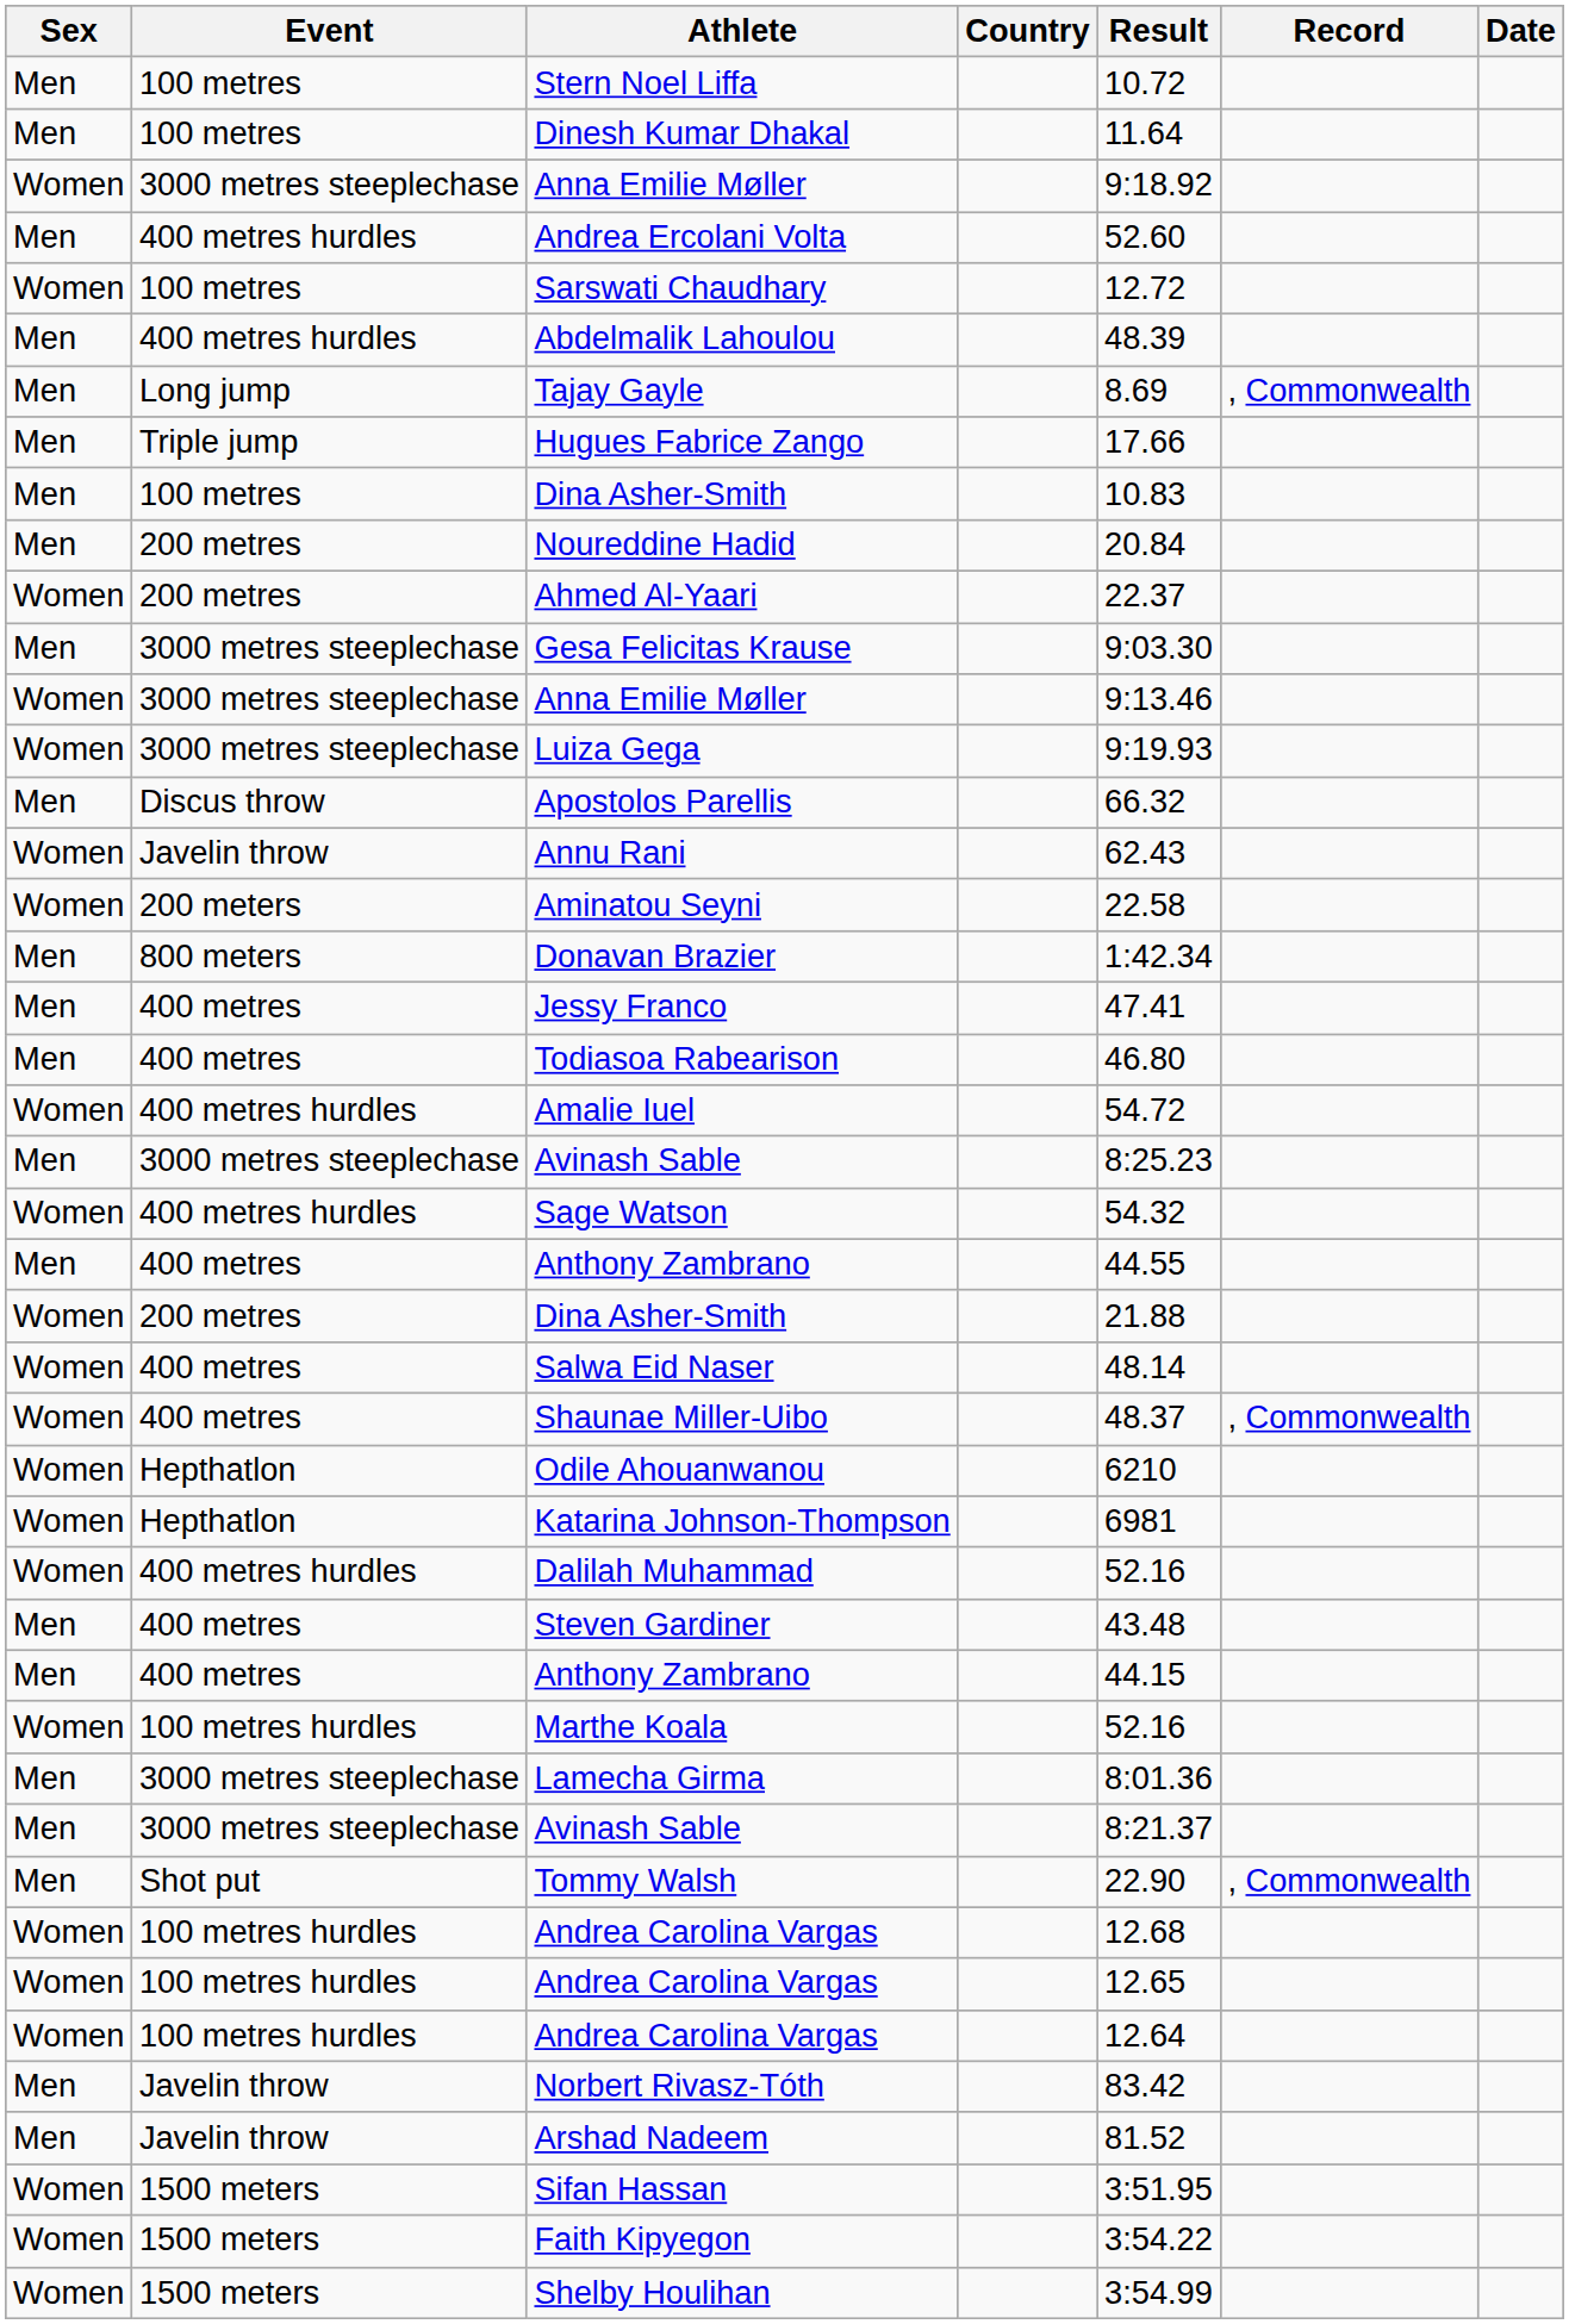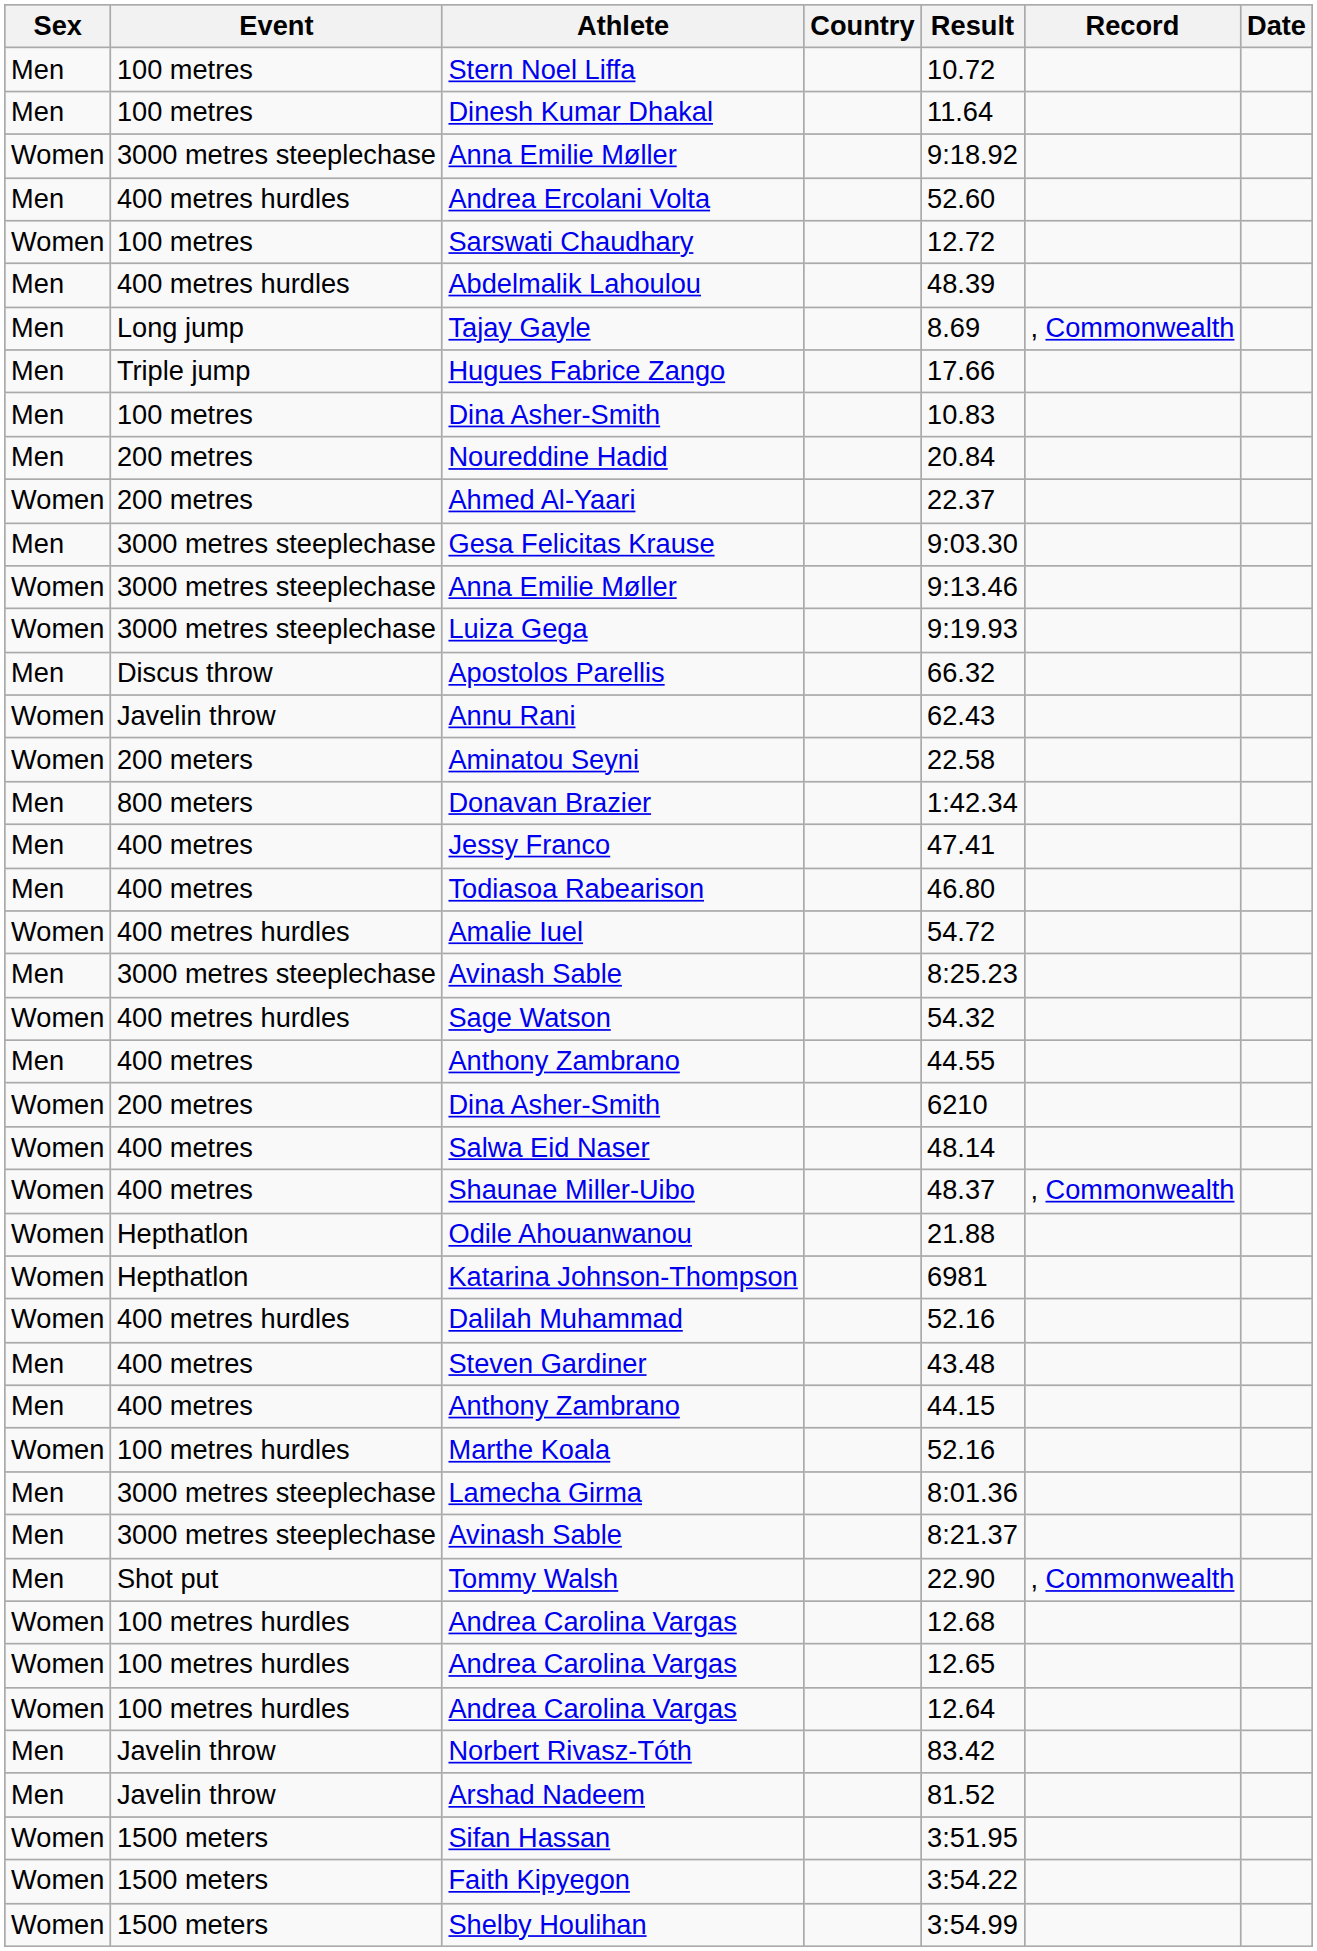200 metres / Dina Asher-Smith | Result: 21.88 -> 6210
Odile Ahouanwanou | Result: 6210 -> 21.88
